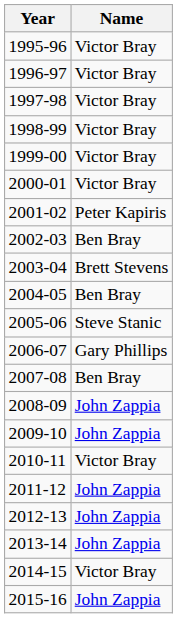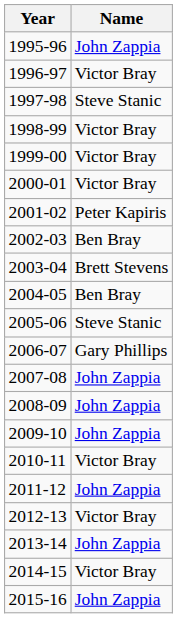1995-96 | Name: Victor Bray -> John Zappia
1997-98 | Name: Victor Bray -> Steve Stanic
2007-08 | Name: Ben Bray -> John Zappia
2012-13 | Name: John Zappia -> Victor Bray
